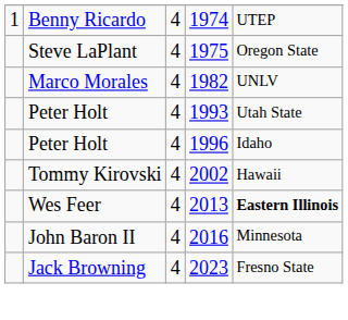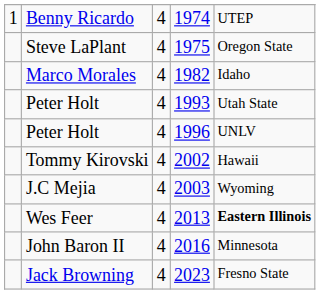Marco Morales | column 5: UNLV -> Idaho
Peter Holt / 1996 | column 5: Idaho -> UNLV
+ row: J.C Mejia | 4 | 2003 | Wyoming
